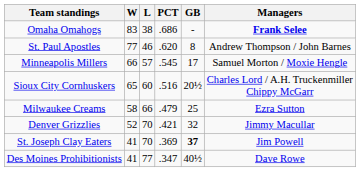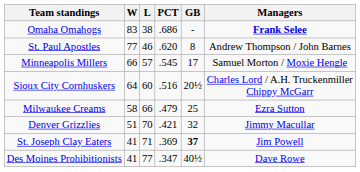Sioux City Cornhuskers | W: 65 -> 64
Denver Grizzlies | W: 52 -> 51
St. Joseph Clay Eaters | L: 70 -> 71
